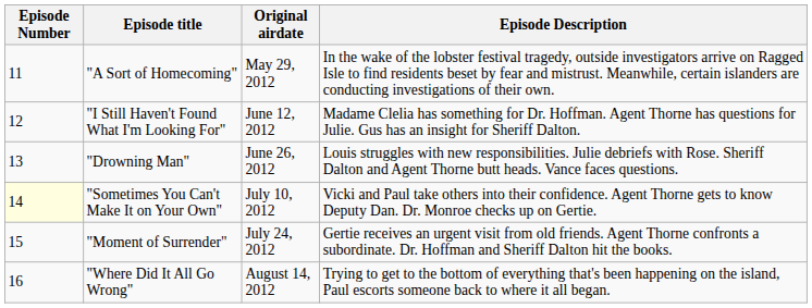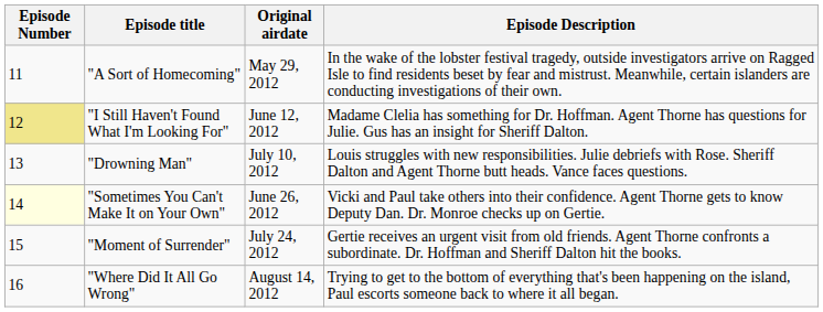"I Still Haven't Found What I'm Looking For" | Episode Number: no background -> khaki background
"Drowning Man" | Original airdate: June 26, 2012 -> July 10, 2012
"Sometimes You Can't Make It on Your Own" | Original airdate: July 10, 2012 -> June 26, 2012
